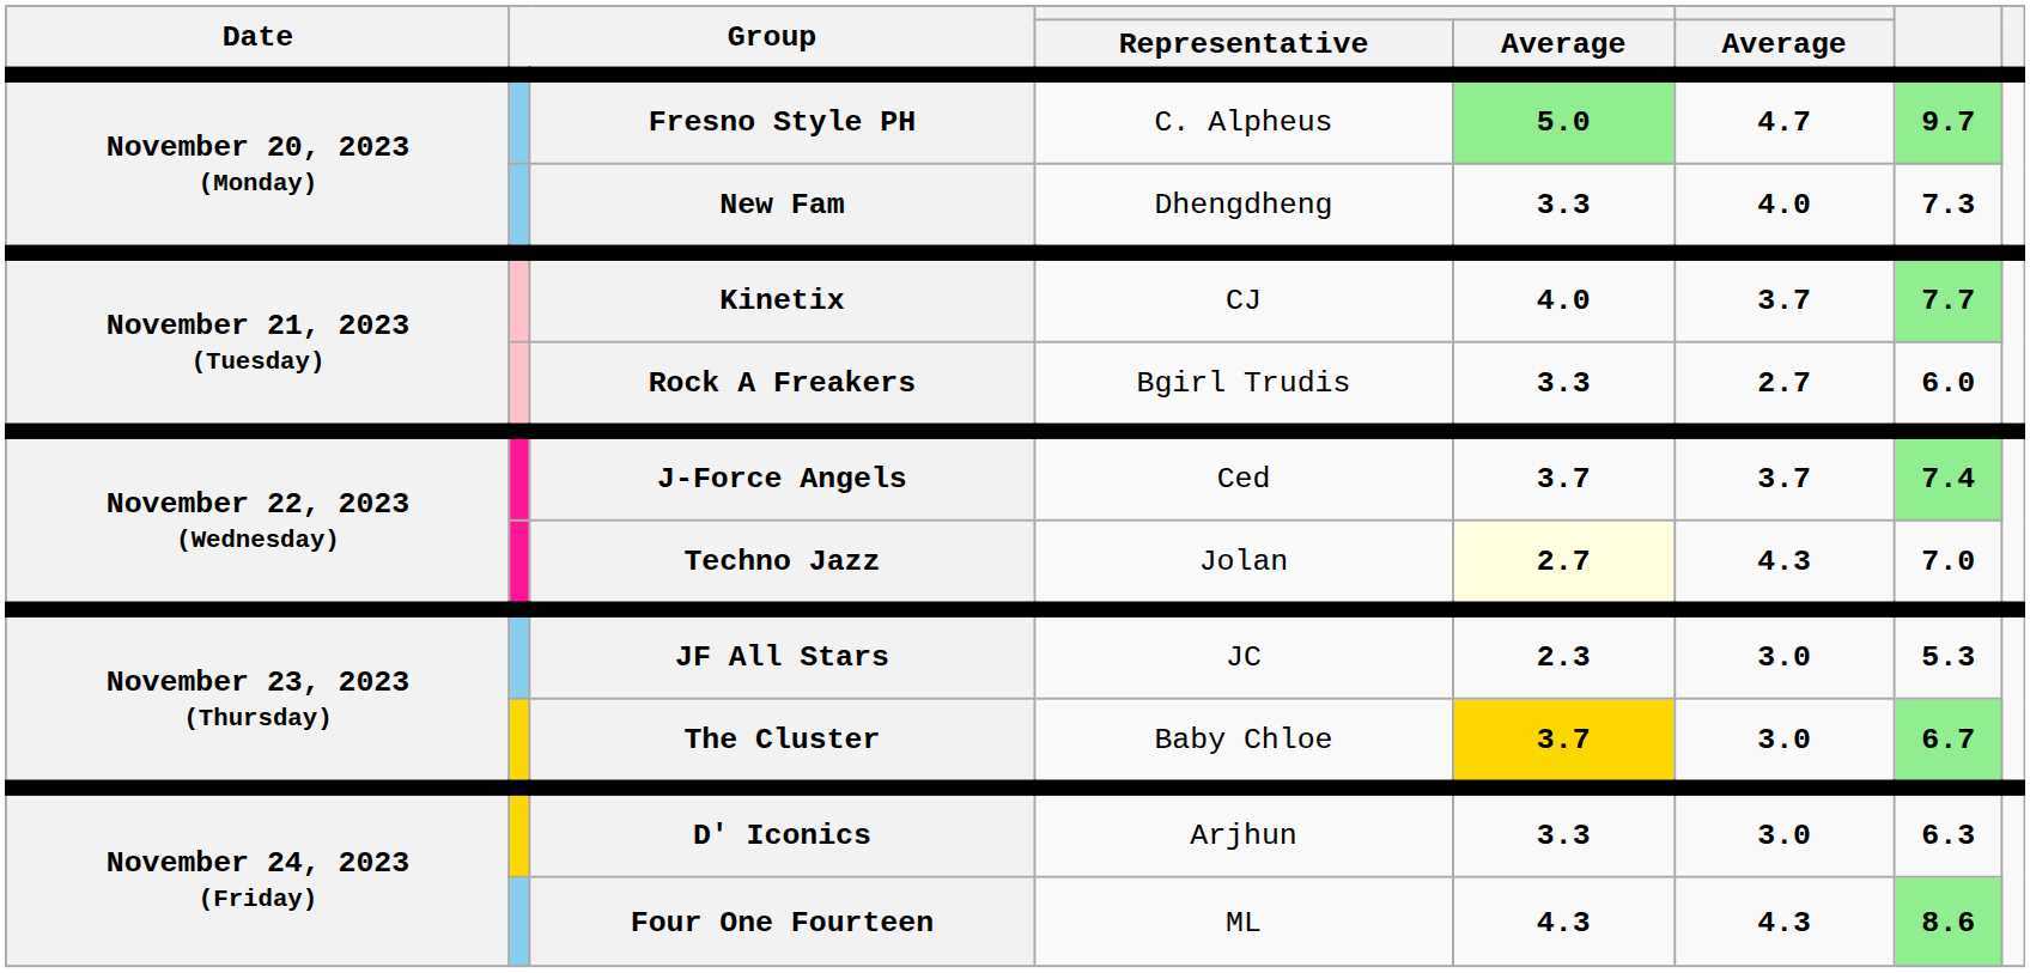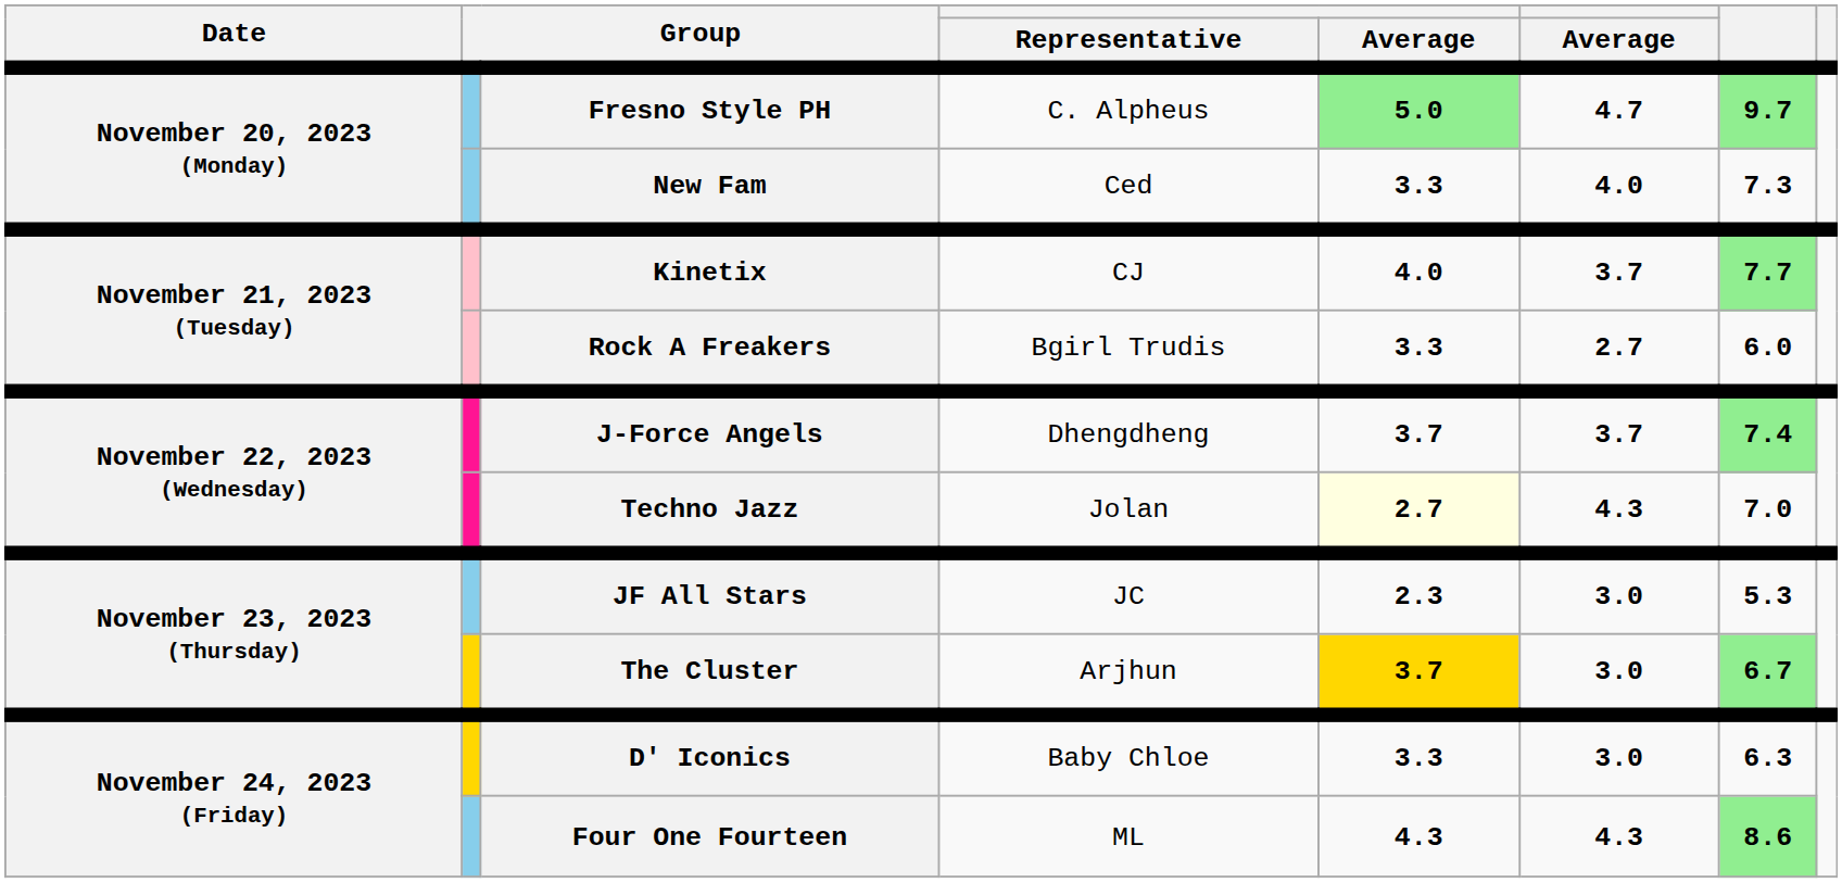New Fam | Representative: Dhengdheng -> Ced
J-Force Angels | Representative: Ced -> Dhengdheng
The Cluster | Representative: Baby Chloe -> Arjhun
D' Iconics | Representative: Arjhun -> Baby Chloe
